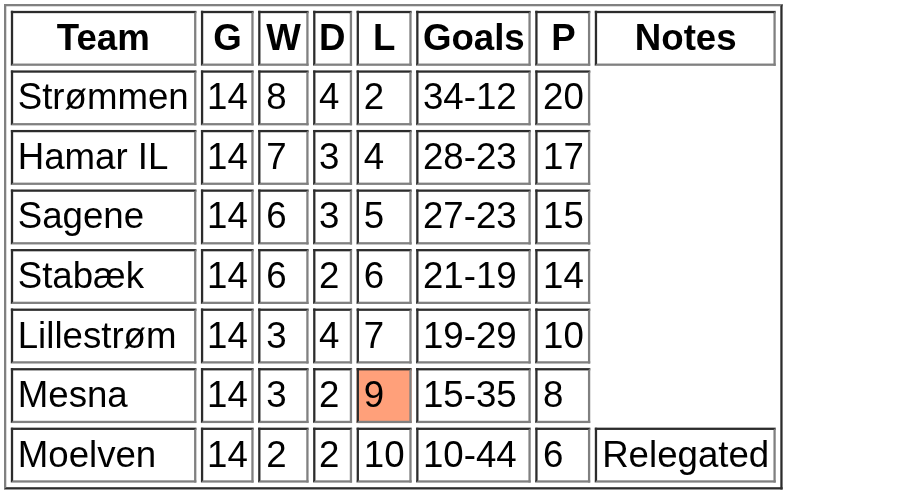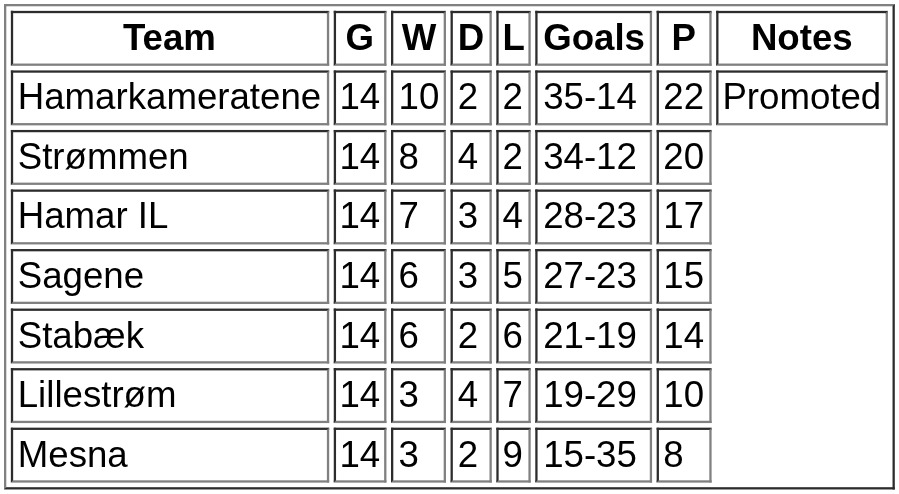+ row: Hamarkameratene | 14 | 10 | 2 | 2 | 35-14 | 22 | Promoted
Mesna | L: lightsalmon background -> no background
- row: Moelven | 14 | 2 | 2 | 10 | 10-44 | 6 | Relegated
